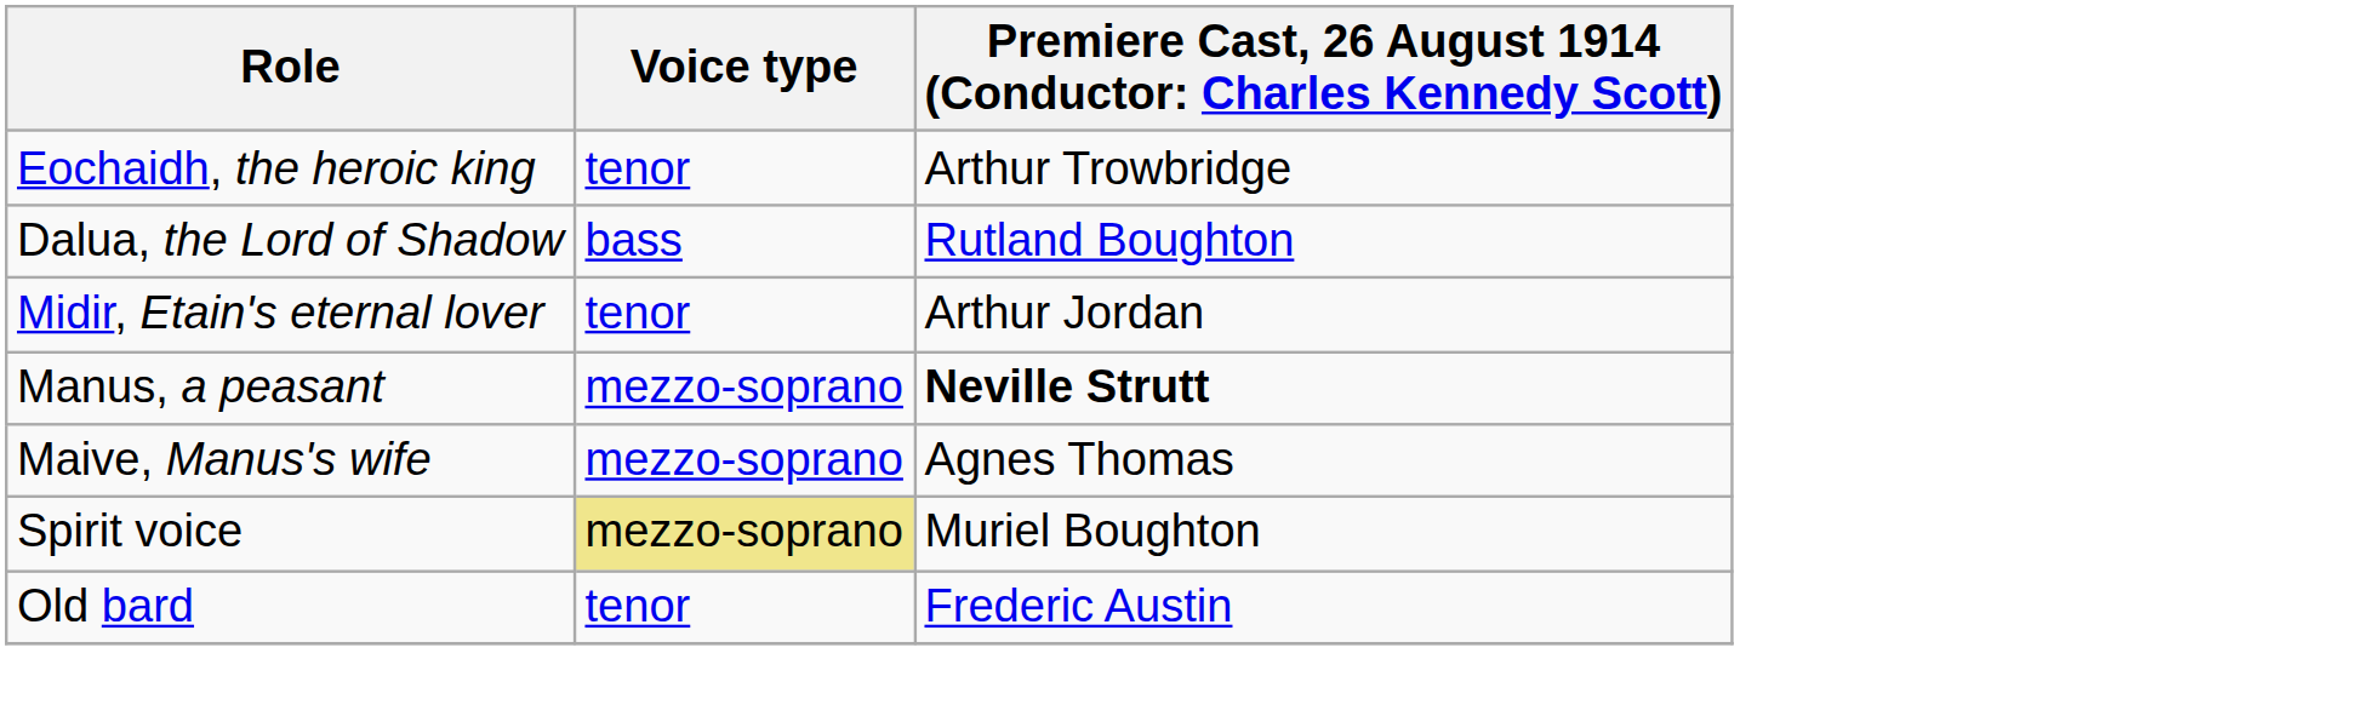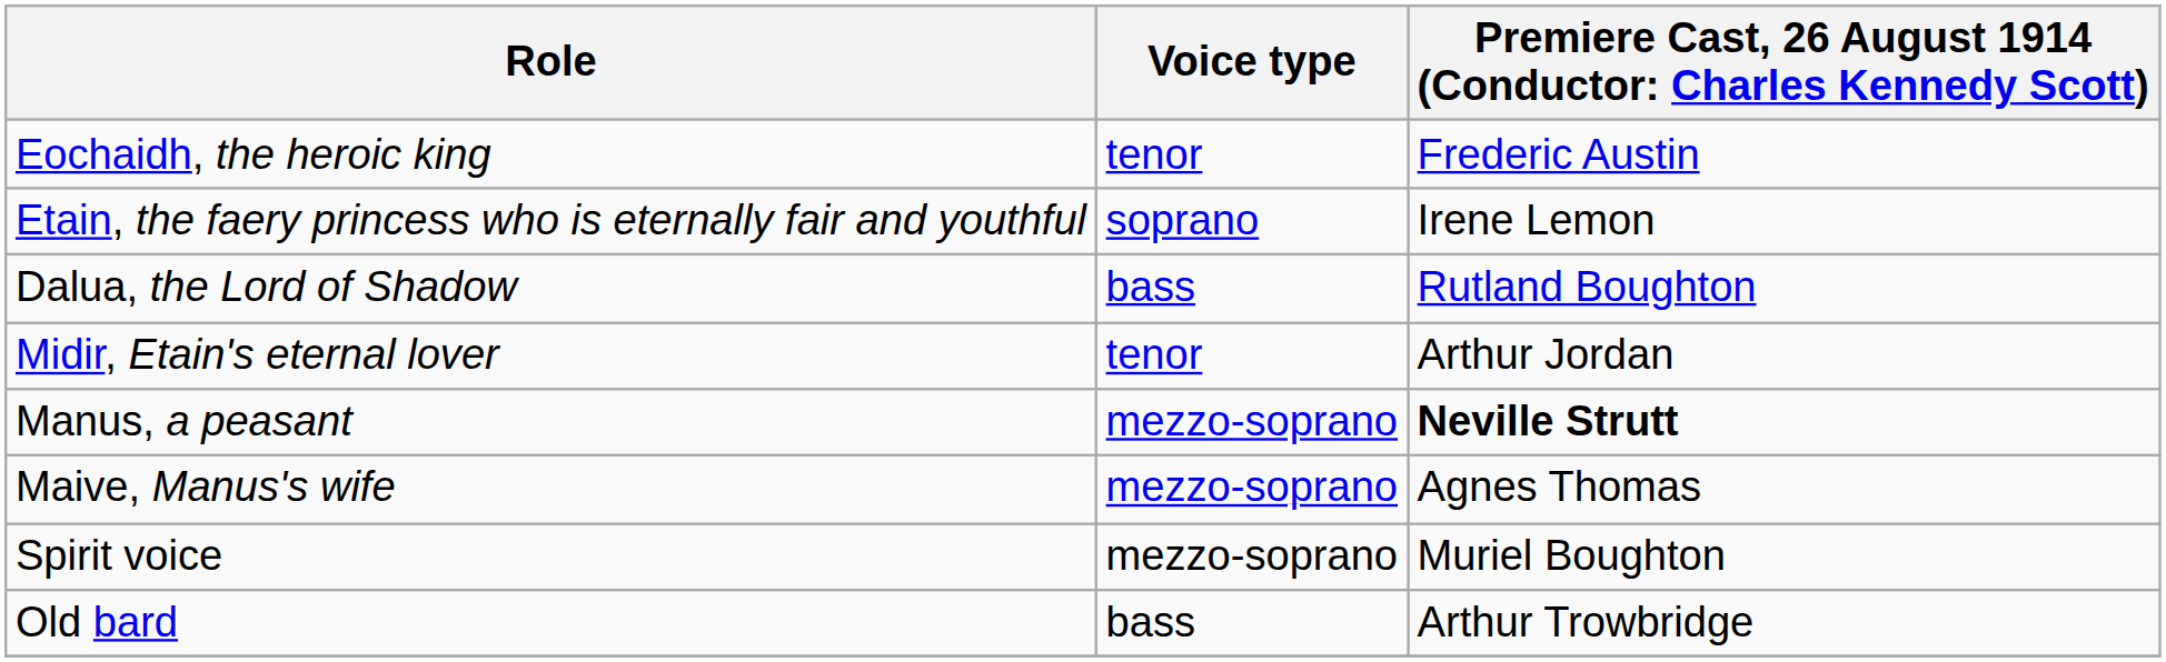Eochaidh, the heroic king | column 3: Arthur Trowbridge -> Frederic Austin
+ row: Etain, the faery princess who is eternally fair and youthful | soprano | Irene Lemon
Spirit voice | Voice type: khaki background -> no background
Old bard | Voice type: tenor -> bass
Old bard | column 3: Frederic Austin -> Arthur Trowbridge
